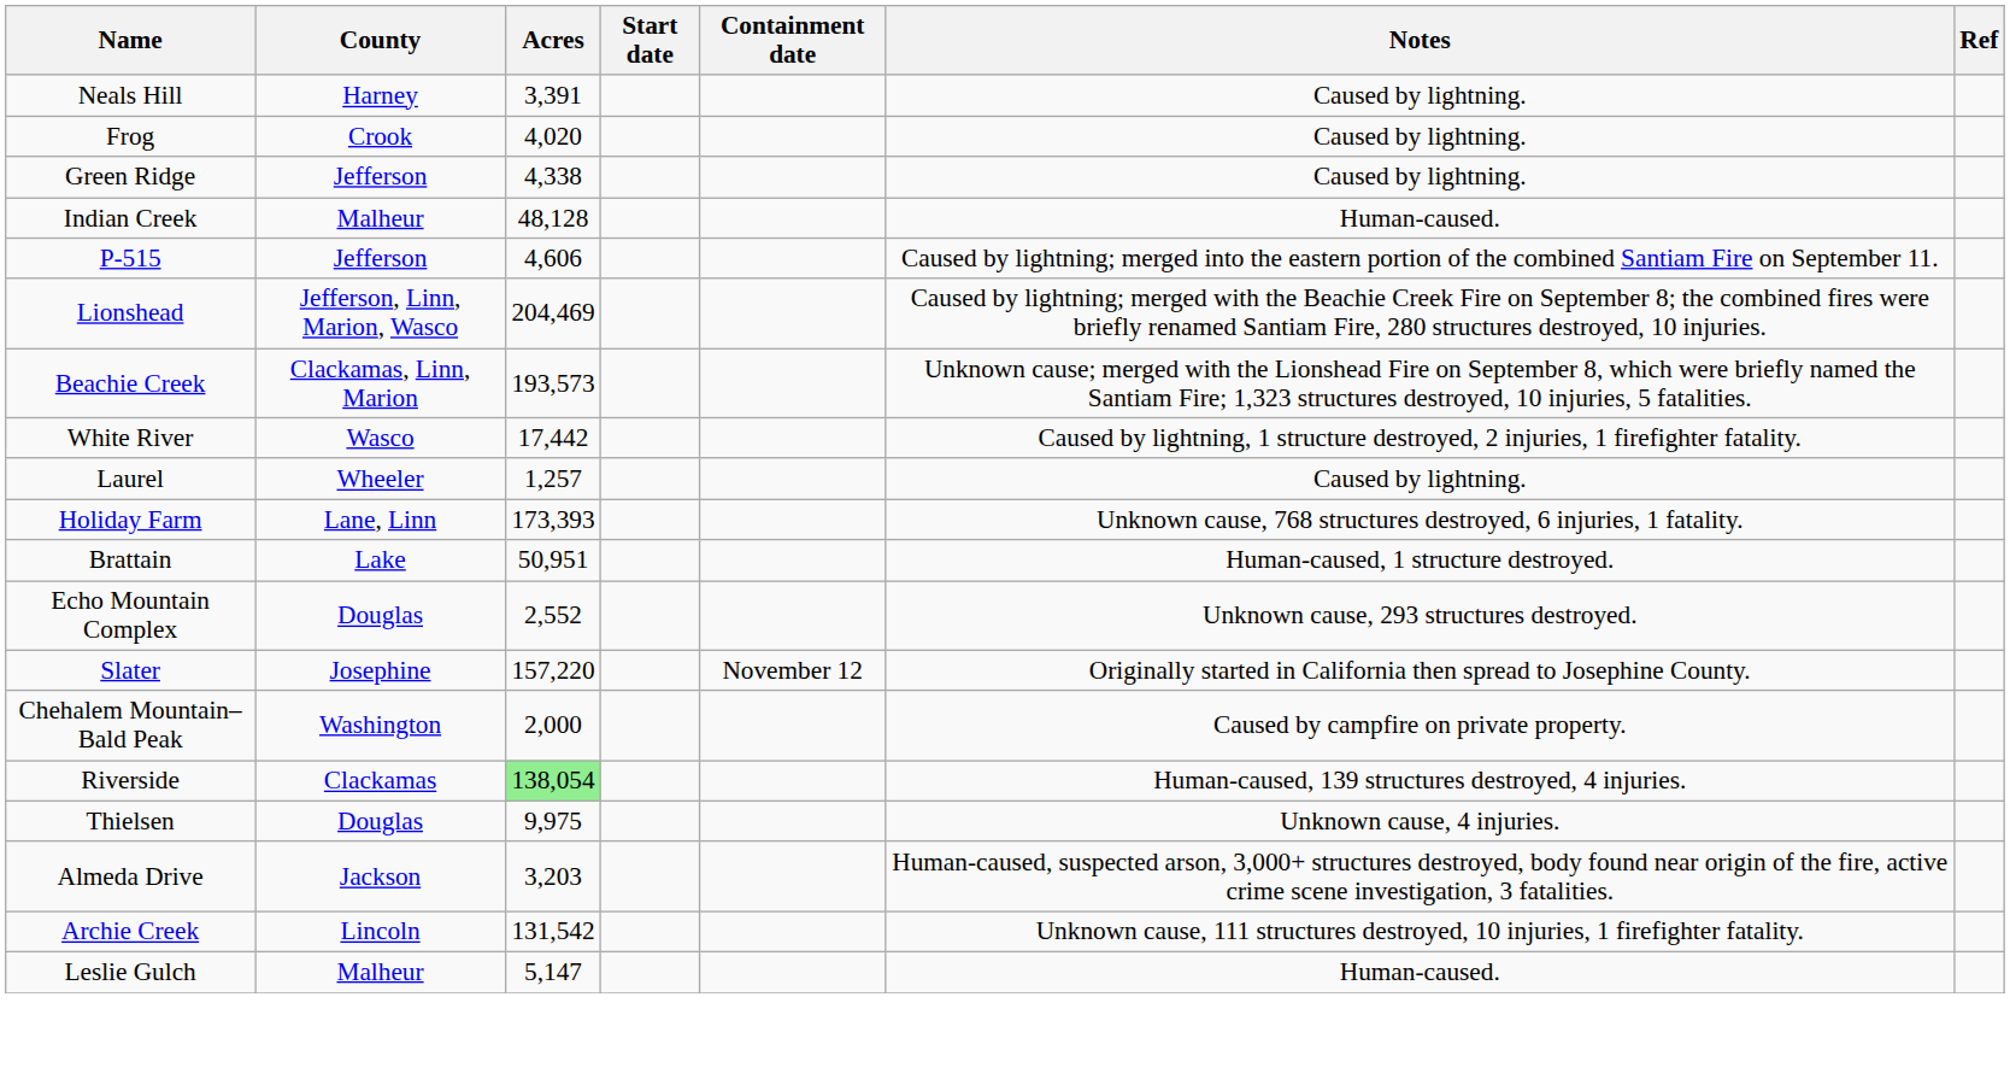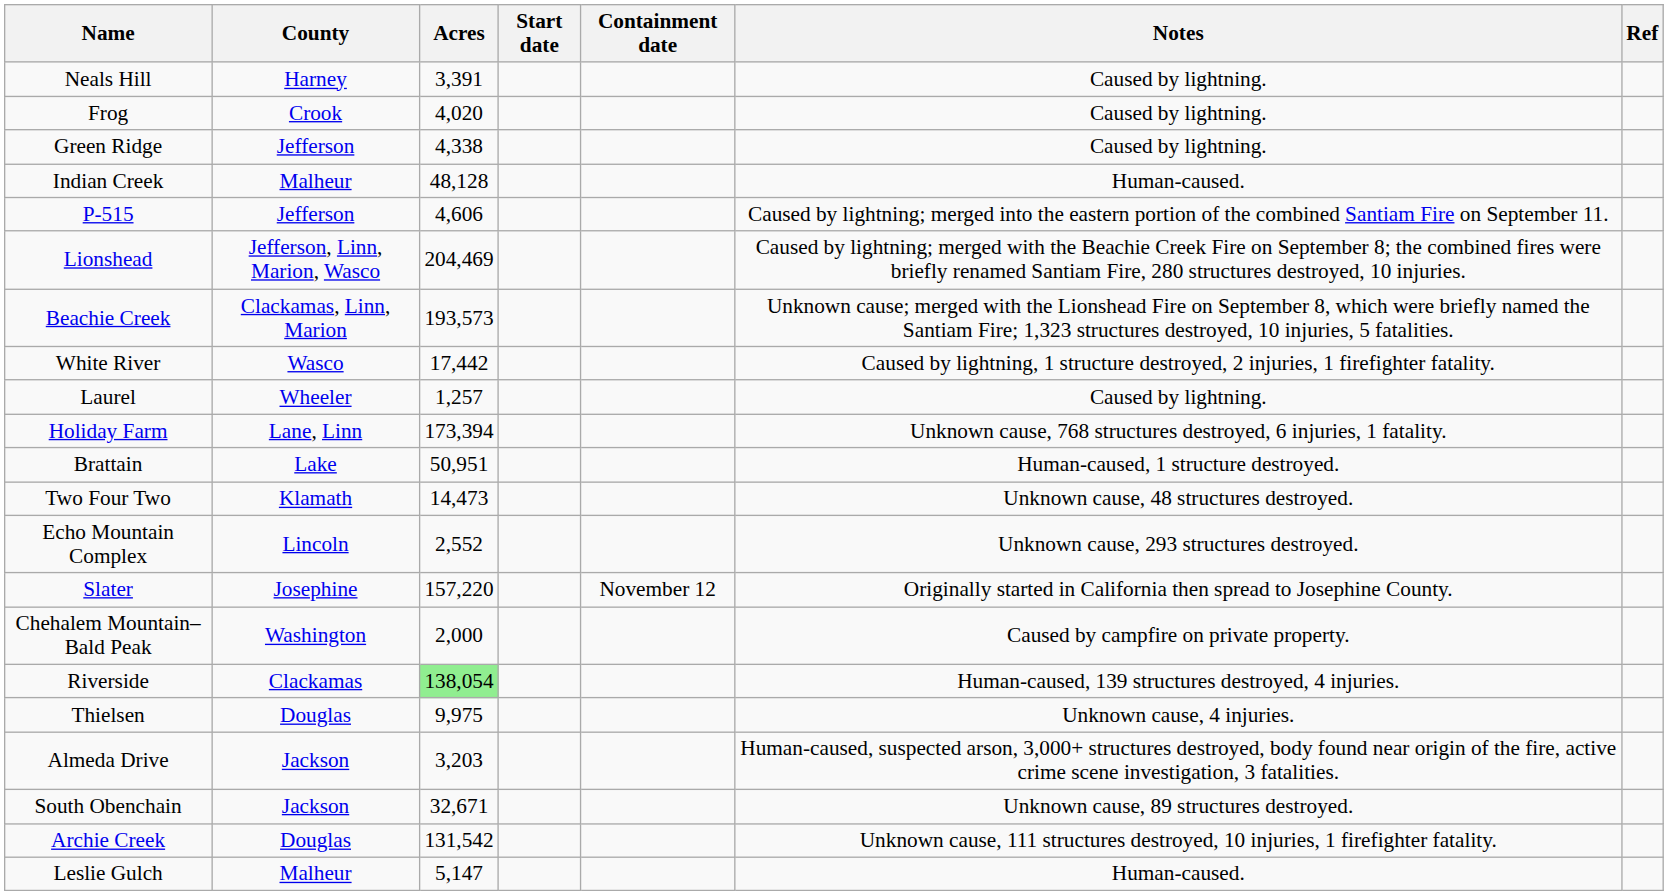Holiday Farm | Acres: 173,393 -> 173,394
+ row: Two Four Two | Klamath | 14,473 | Unknown cause, 48 structures destroyed.
Echo Mountain Complex | County: Douglas -> Lincoln
+ row: South Obenchain | Jackson | 32,671 | Unknown cause, 89 structures destroyed.
Archie Creek | County: Lincoln -> Douglas
